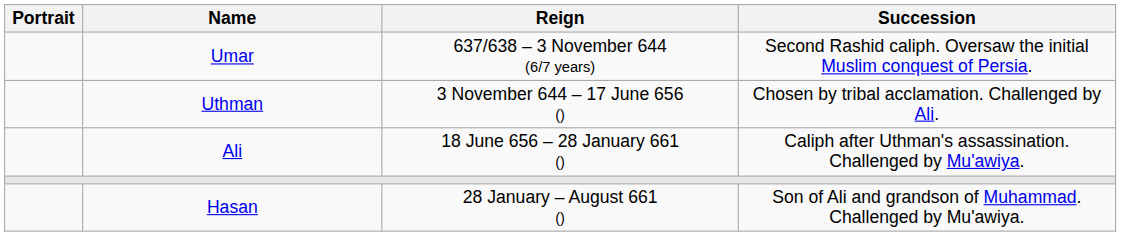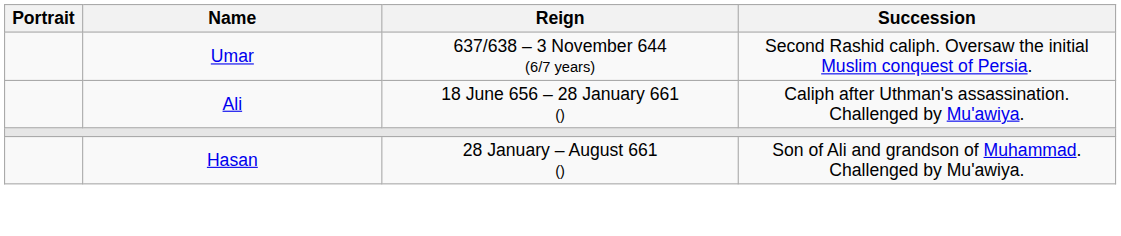- row: Uthman | 3 November 644 – 17 June 656 () | Chosen by tribal acclamation. Challenged by Ali.
